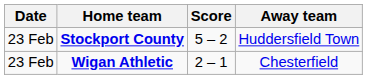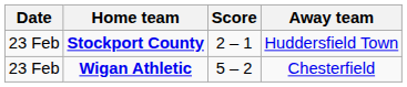Stockport County | Score: 5 – 2 -> 2 – 1
Wigan Athletic | Score: 2 – 1 -> 5 – 2
